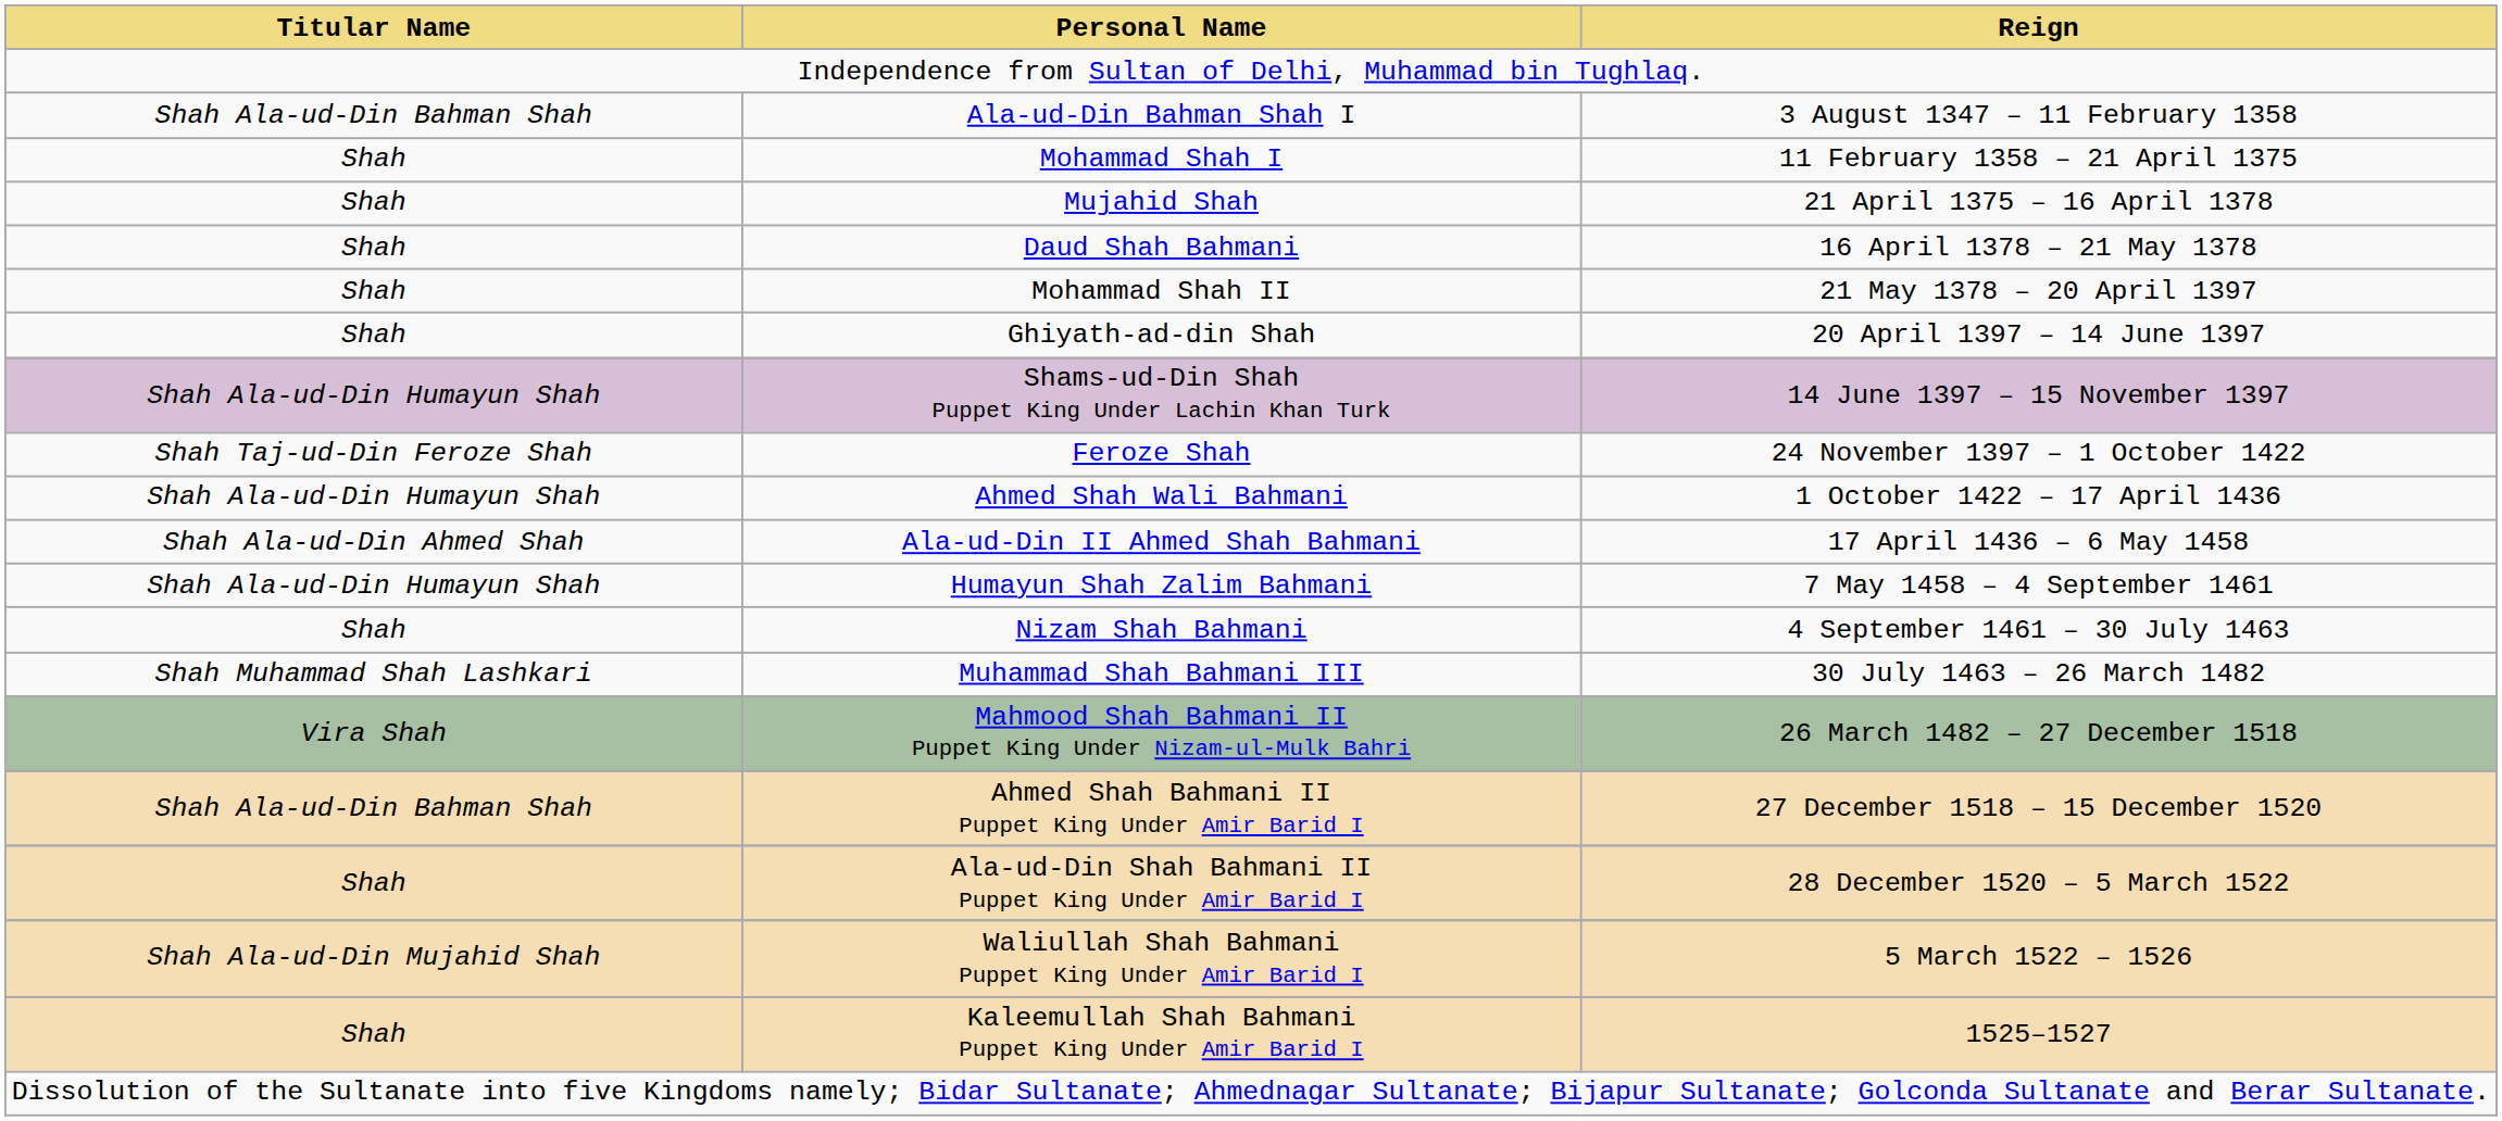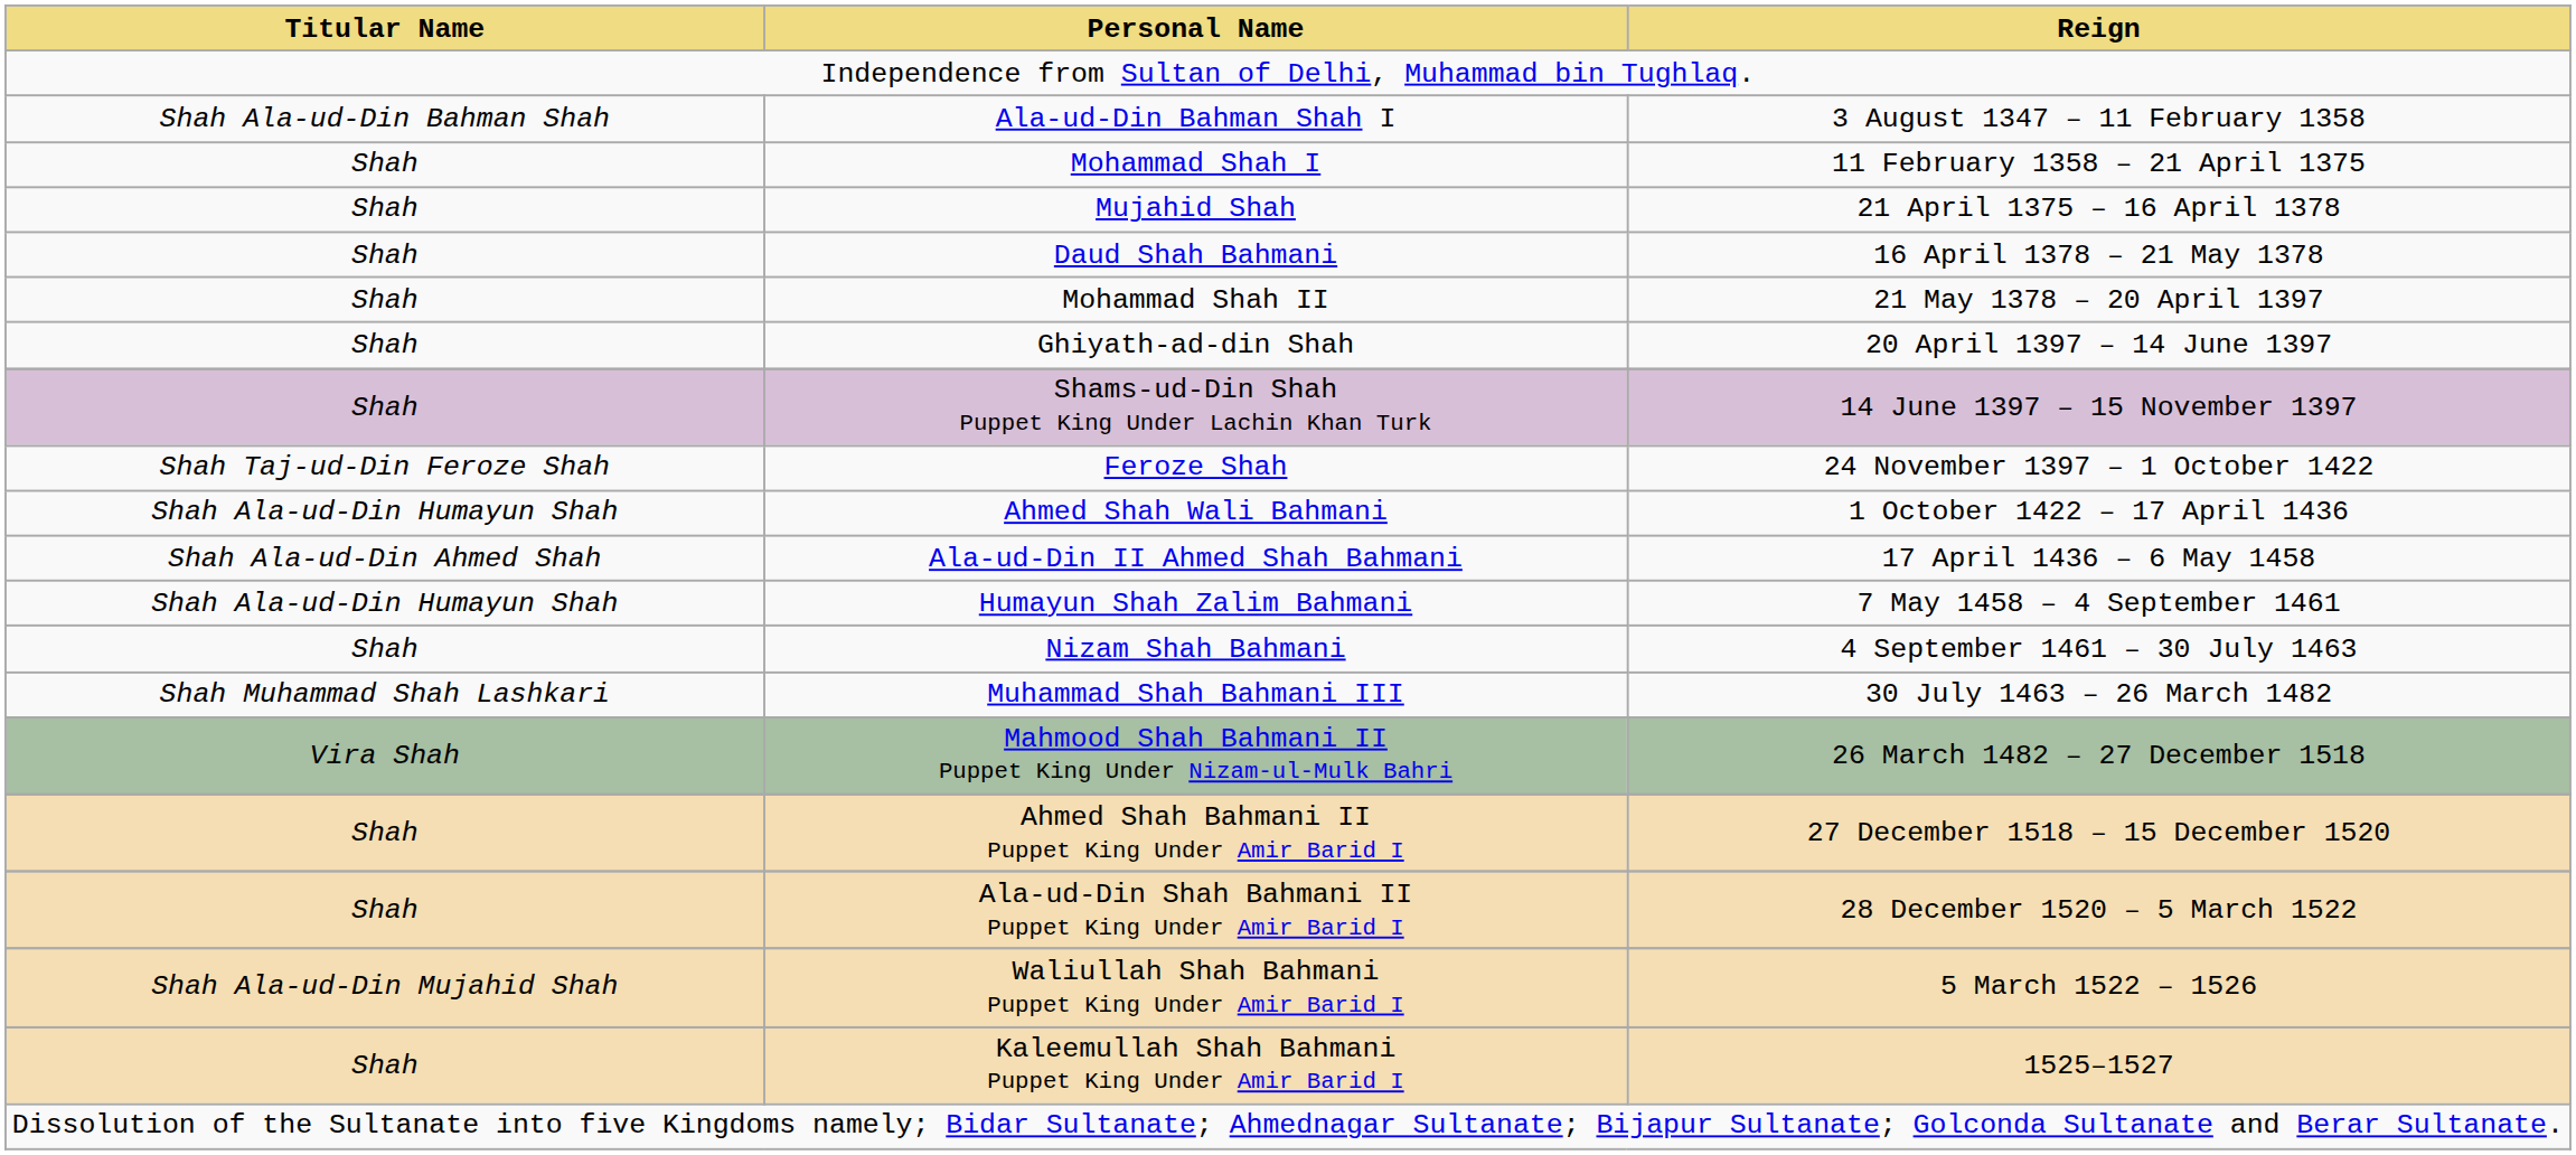Shams-ud-Din Shah Puppet King Under Lachin Khan Turk | Titular Name: Shah Ala-ud-Din Humayun Shah -> Shah
Ahmed Shah Bahmani II Puppet King Under Amir Barid I | Titular Name: Shah Ala-ud-Din Bahman Shah -> Shah
